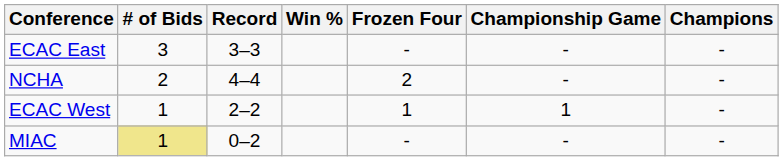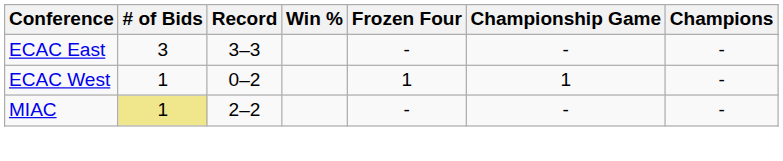- row: NCHA | 2 | 4–4 | 2 | - | -
ECAC West | Record: 2–2 -> 0–2
MIAC | Record: 0–2 -> 2–2
